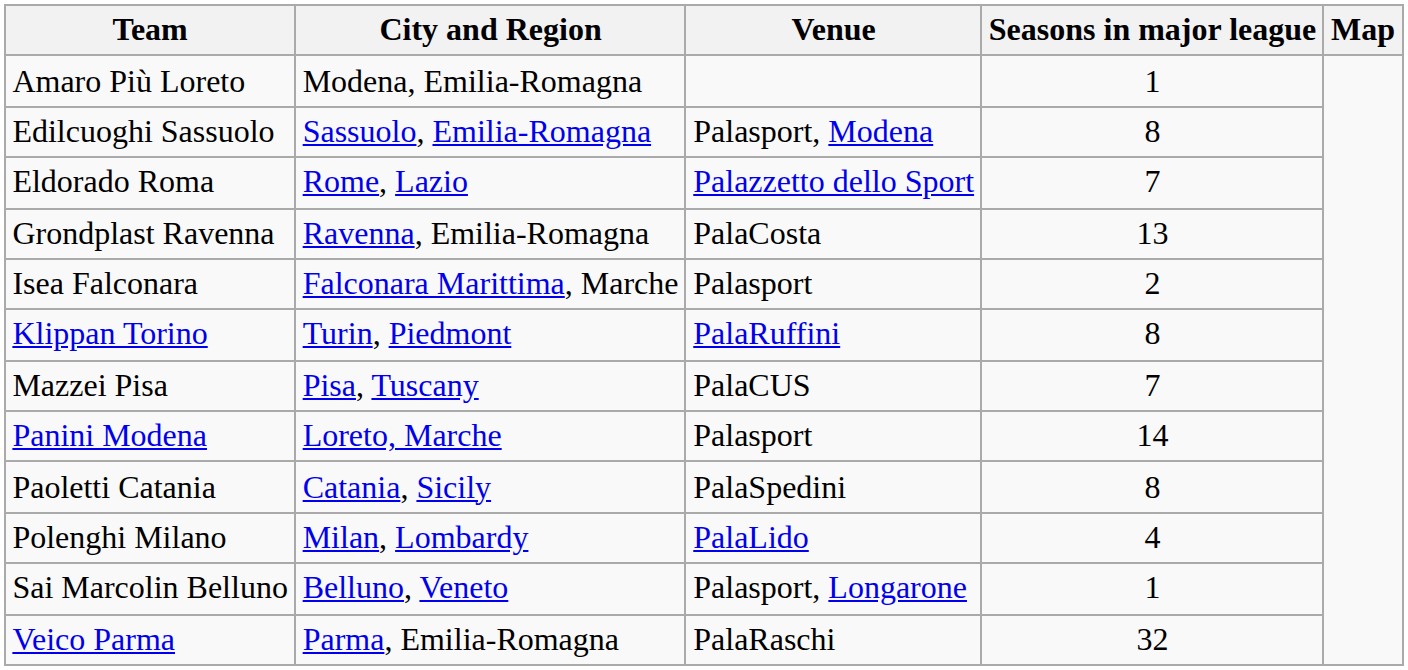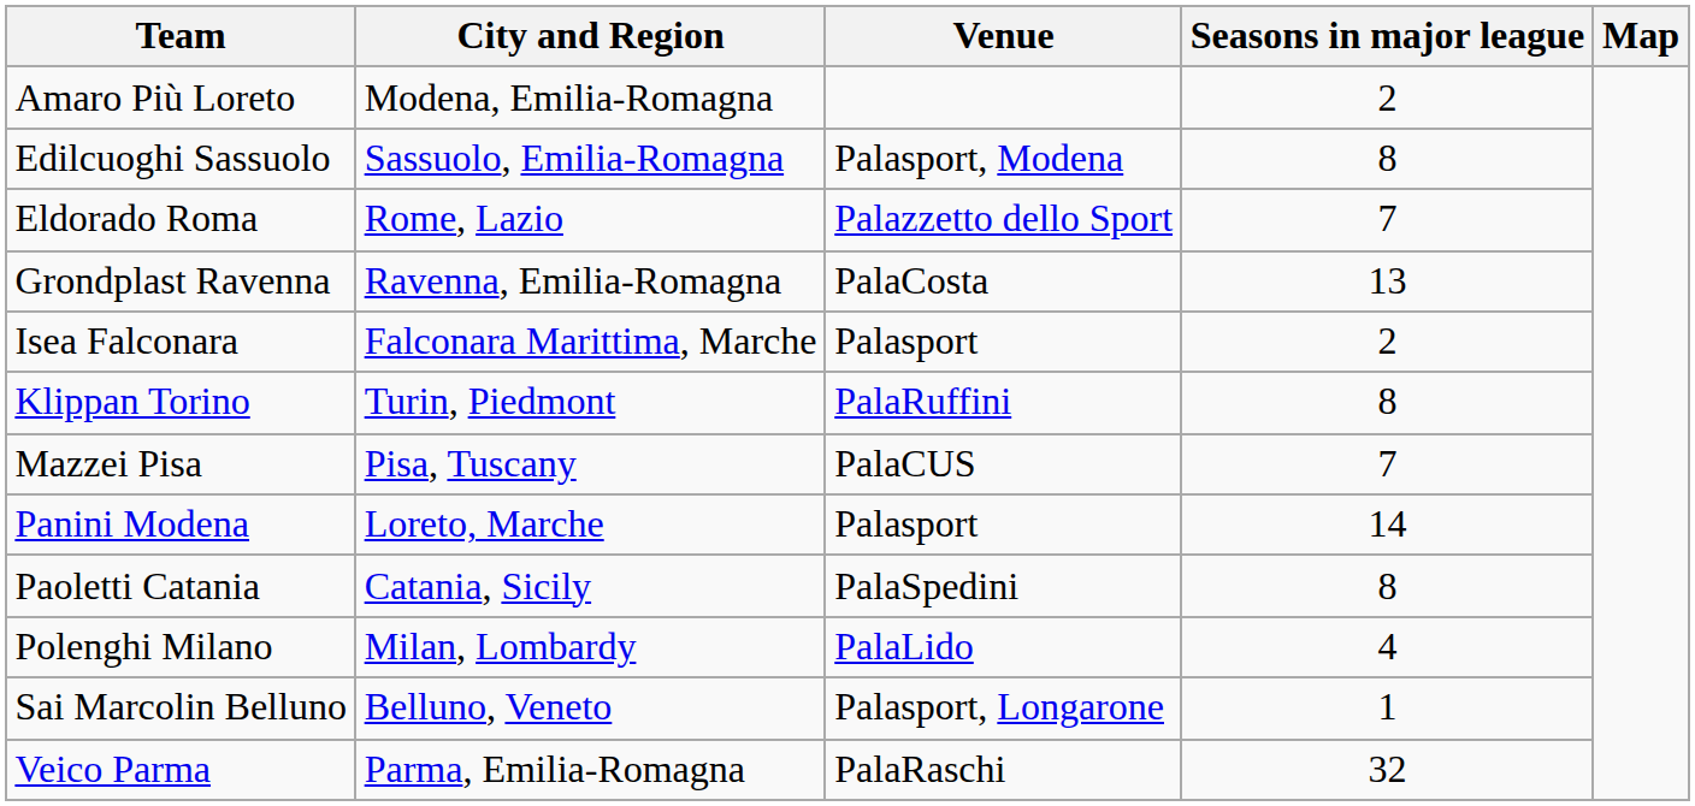Amaro Più Loreto | Seasons in major league: 1 -> 2
